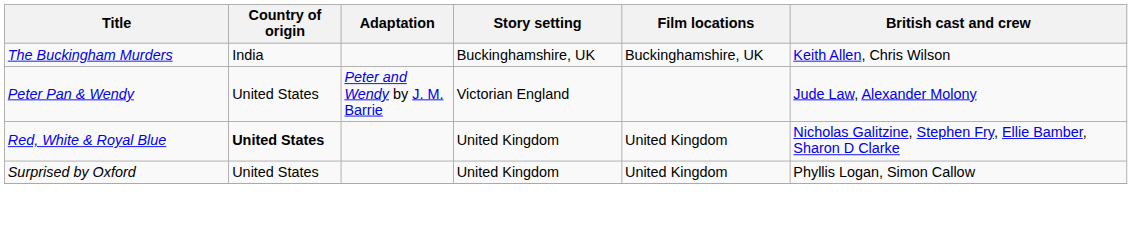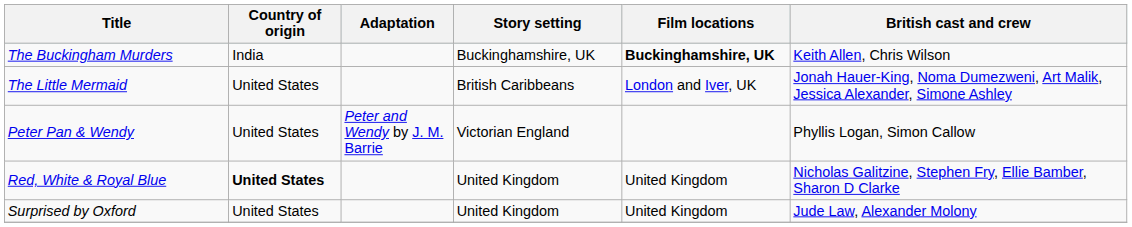The Buckingham Murders | Film locations: normal -> bold
+ row: The Little Mermaid | United States | British Caribbeans | London and Iver, UK | Jonah Hauer-King, Noma Dumezweni, Art Malik, Jessica Alexander, Simone Ashley
Peter Pan & Wendy | British cast and crew: Jude Law, Alexander Molony -> Phyllis Logan, Simon Callow
Surprised by Oxford | British cast and crew: Phyllis Logan, Simon Callow -> Jude Law, Alexander Molony
